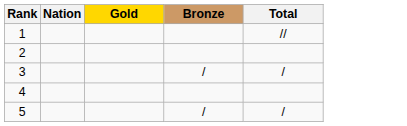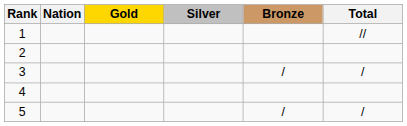+ column: Silver
